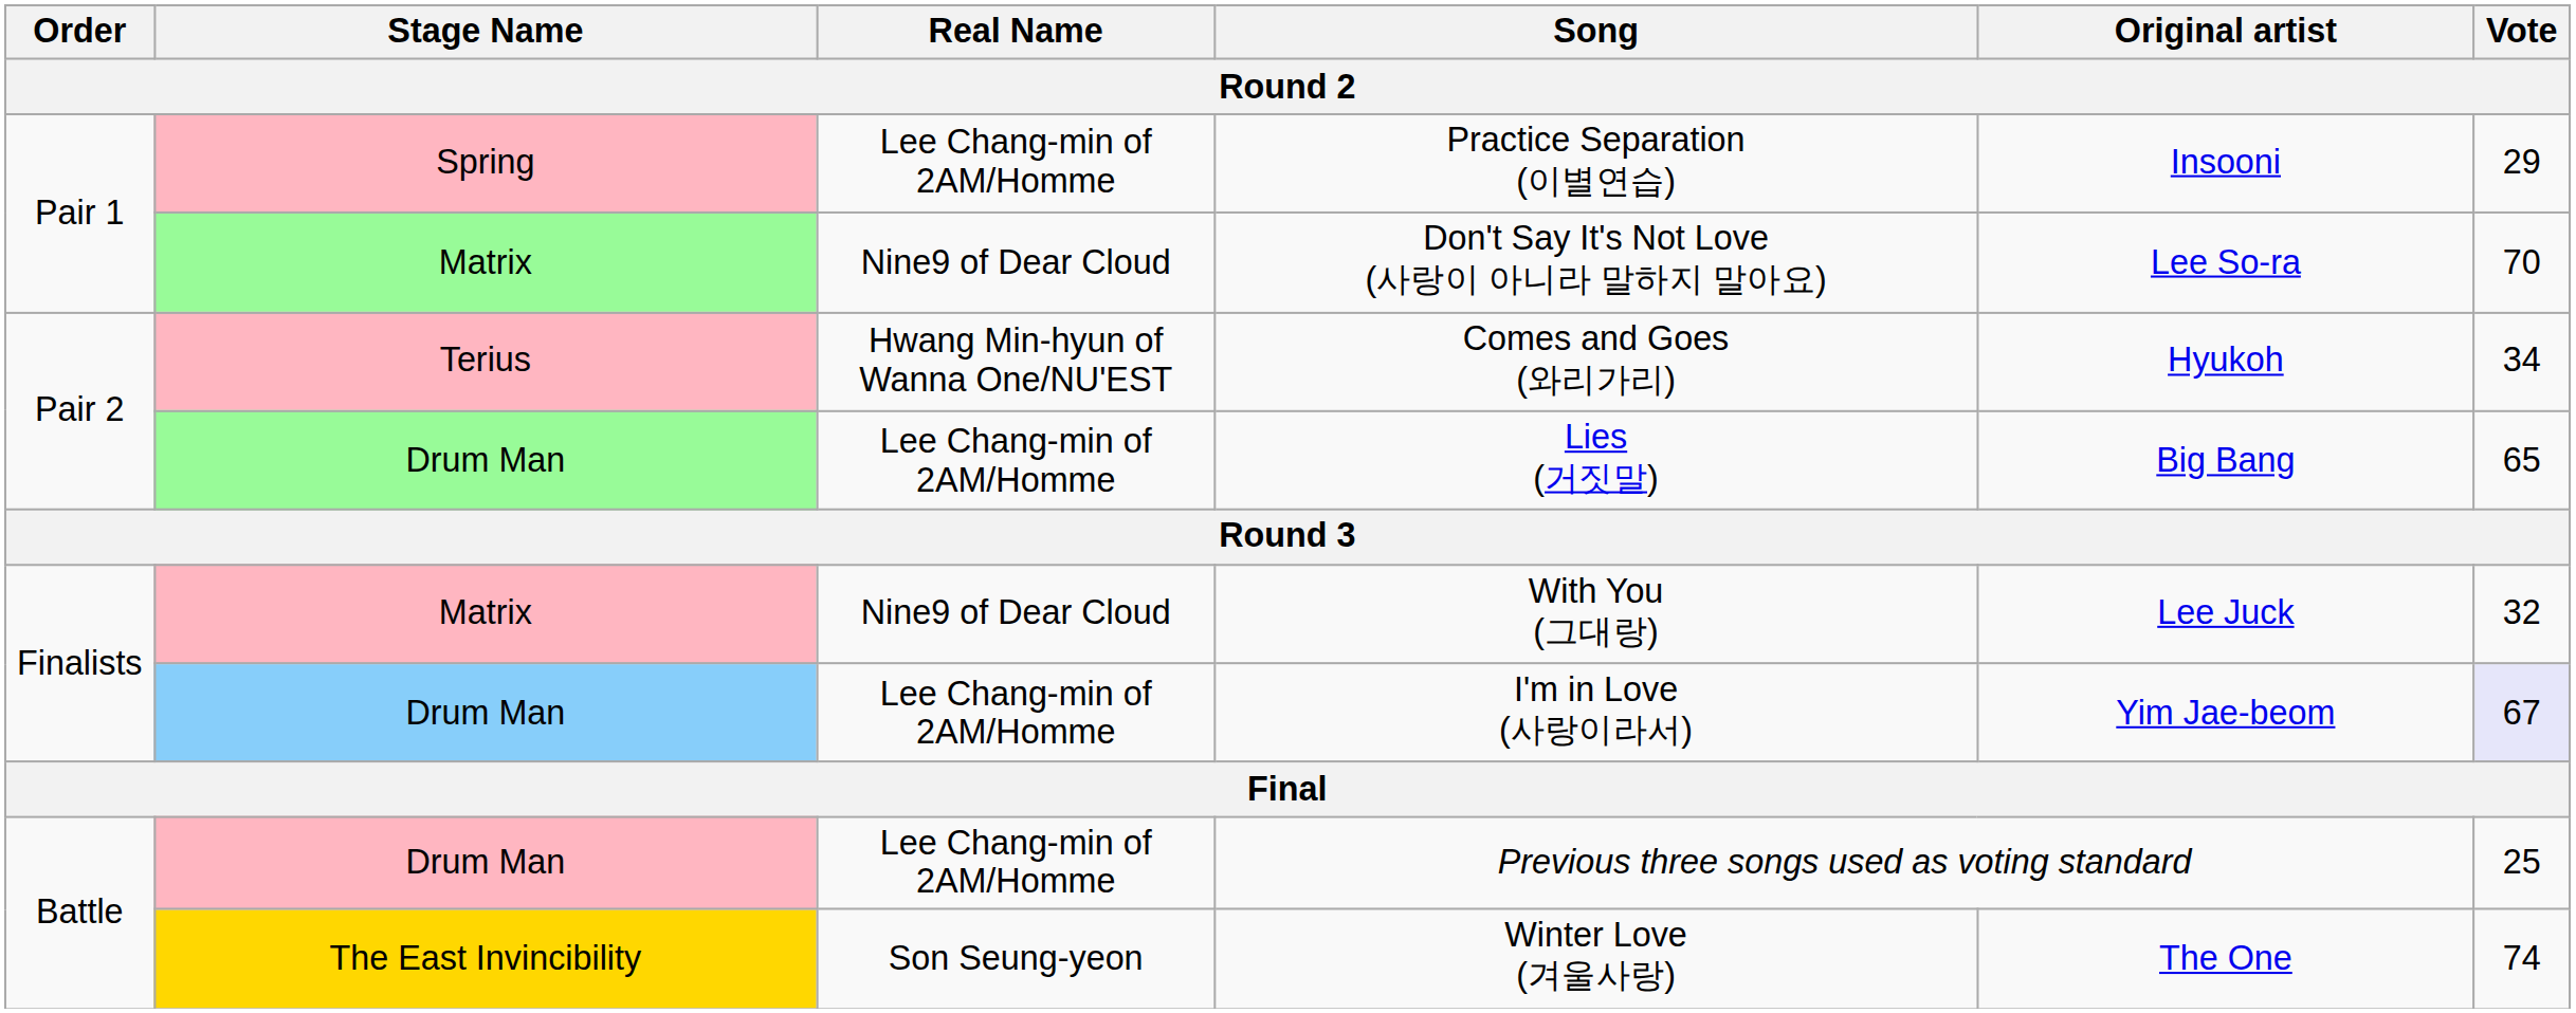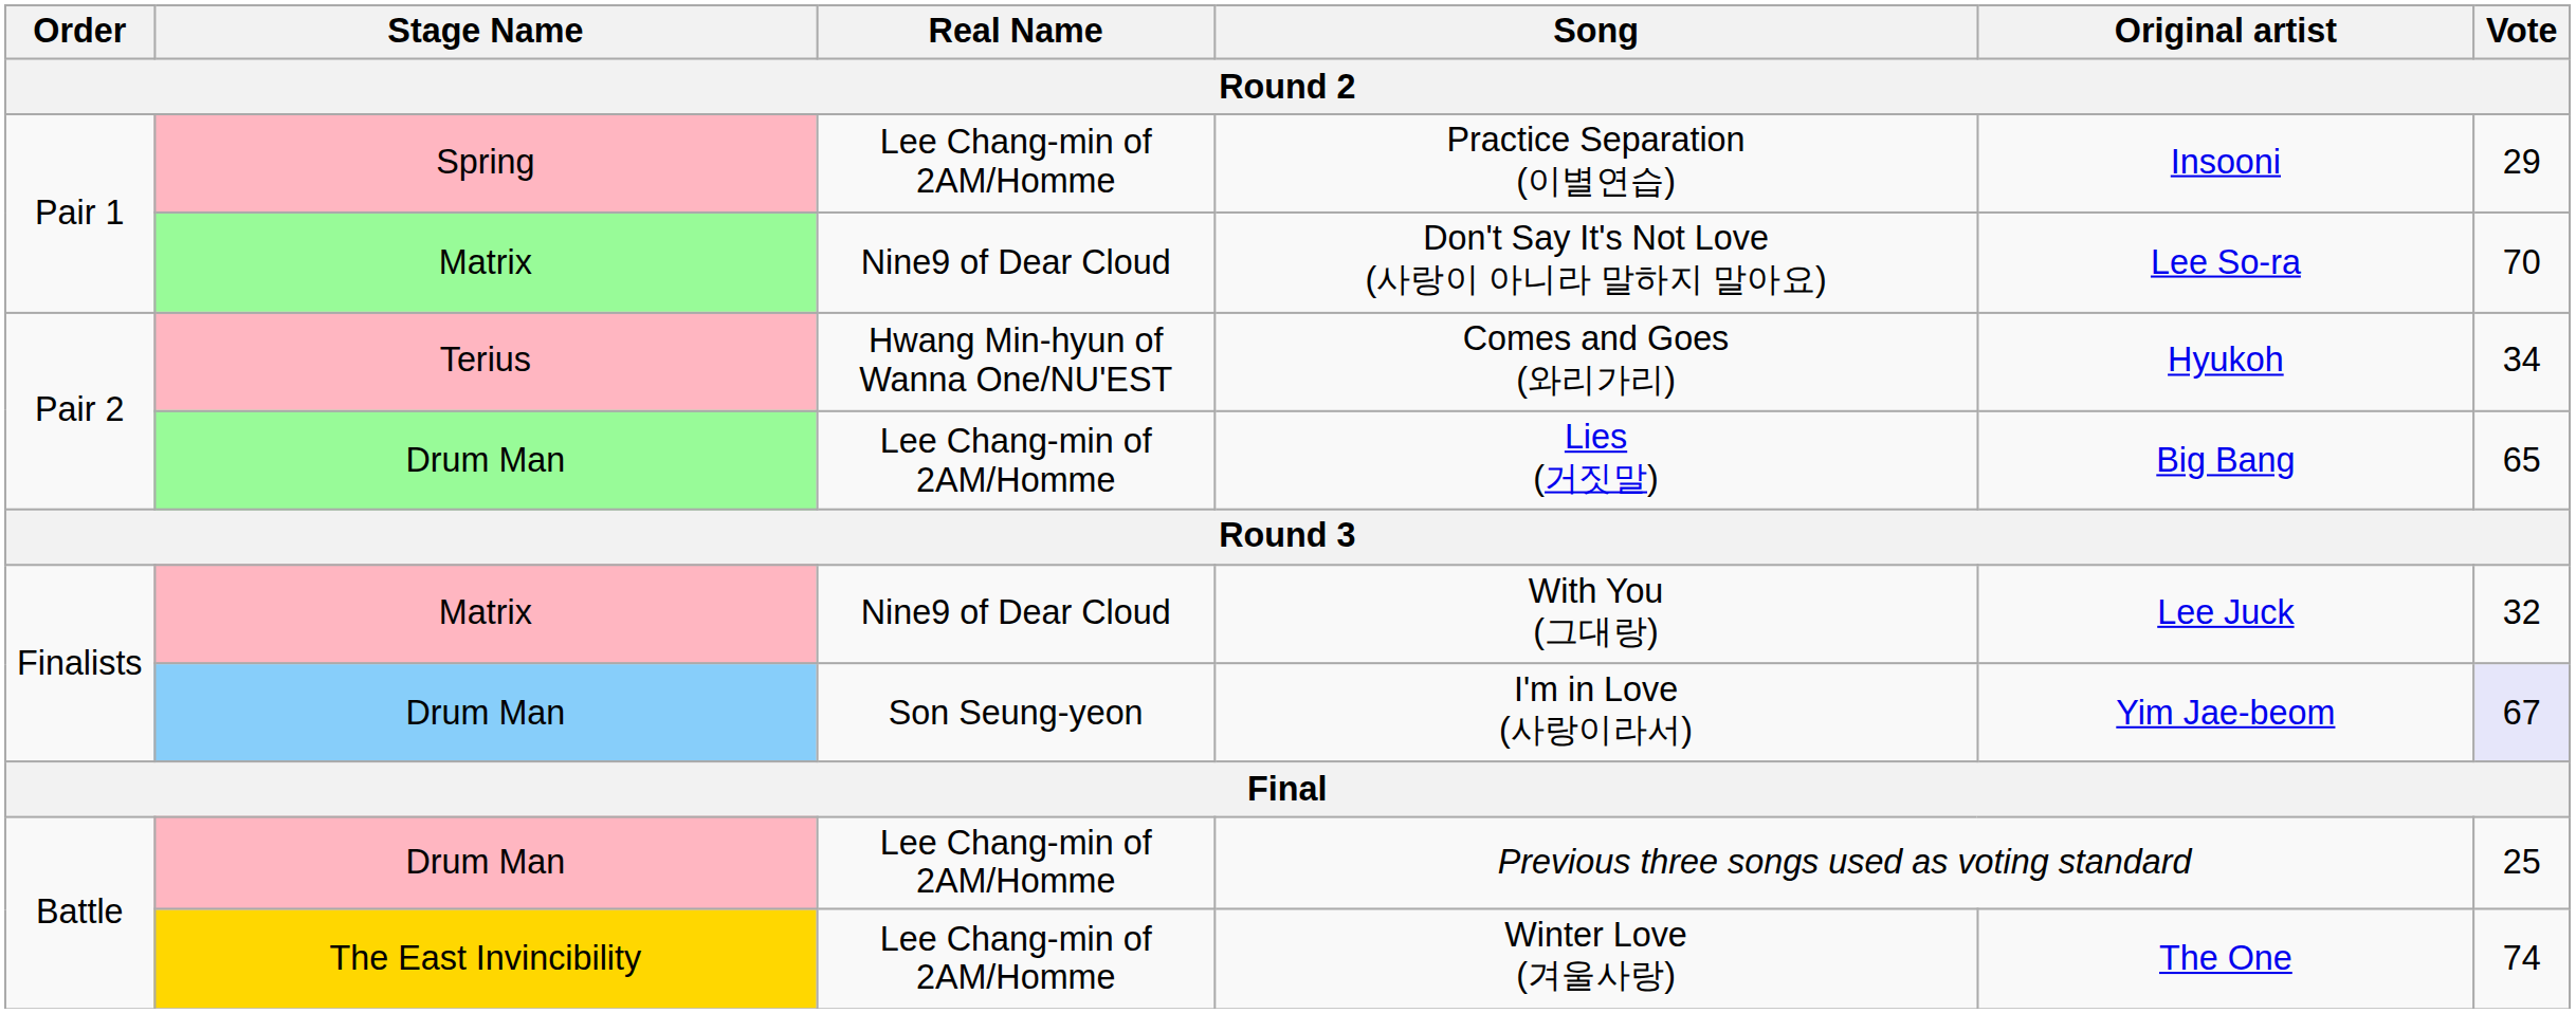I'm in Love (사랑이라서) | Real Name: Lee Chang-min of 2AM/Homme -> Son Seung-yeon
Winter Love (겨울사랑) | Real Name: Son Seung-yeon -> Lee Chang-min of 2AM/Homme
